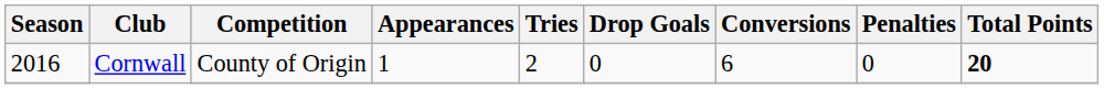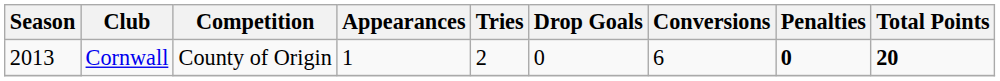Cornwall / County of Origin | Season: 2016 -> 2013
Cornwall / County of Origin | Penalties: normal -> bold
